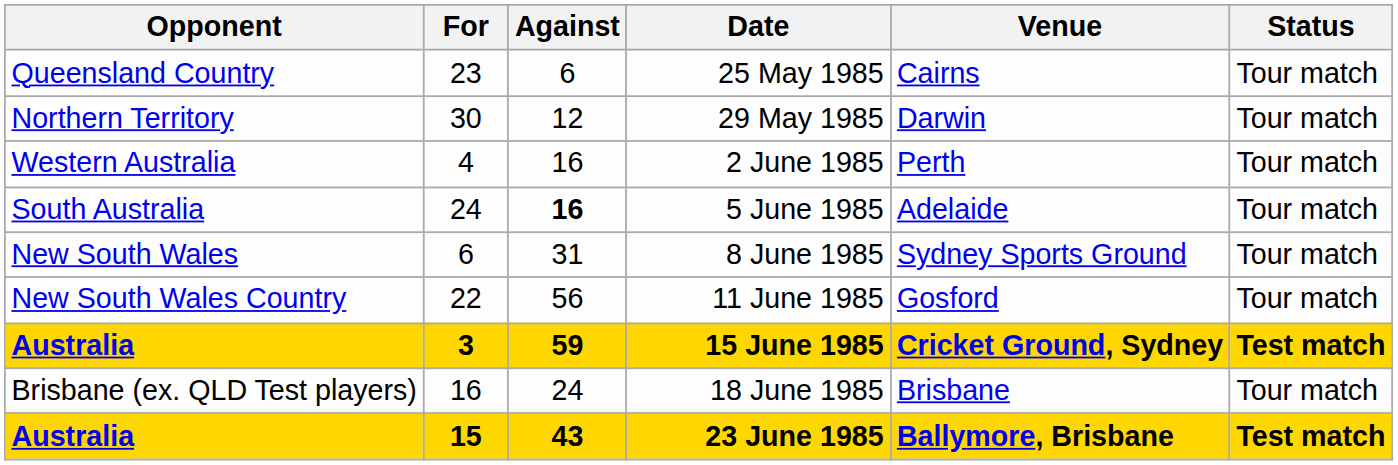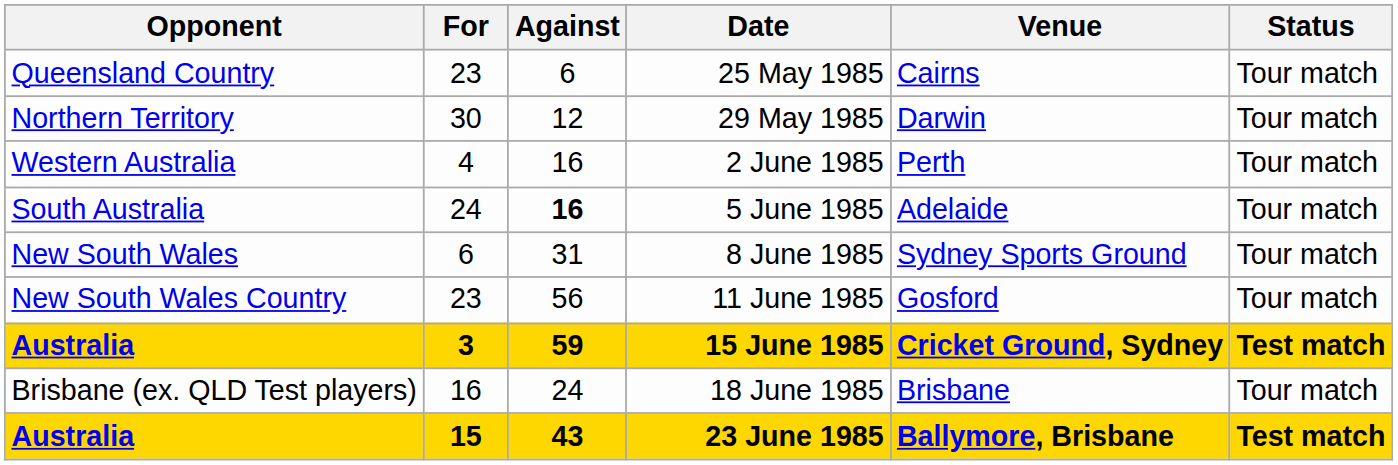11 June 1985 | For: 22 -> 23
